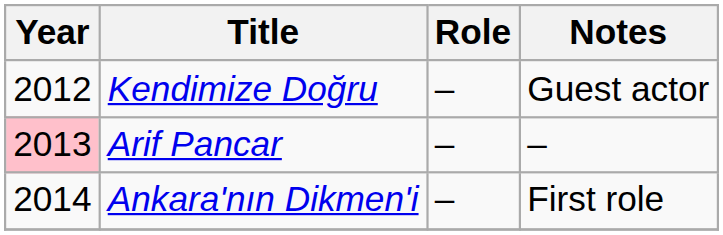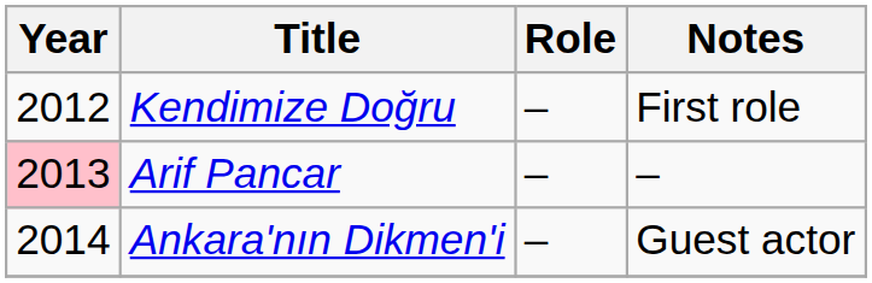Kendimize Doğru | Notes: Guest actor -> First role
Ankara'nın Dikmen'i | Notes: First role -> Guest actor
